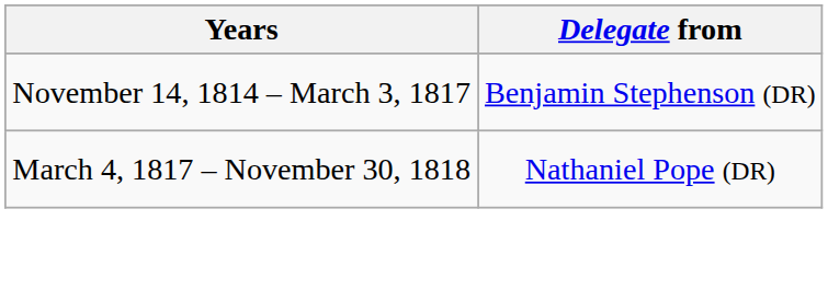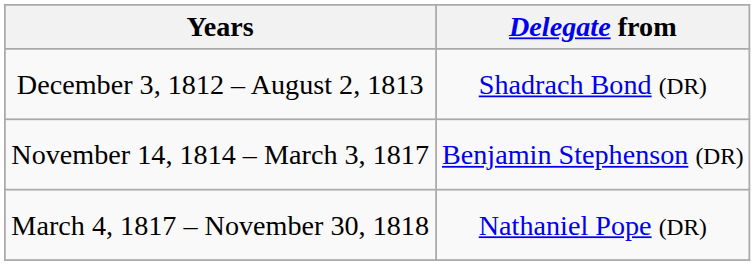+ row: December 3, 1812 – August 2, 1813 | Shadrach Bond (DR)
